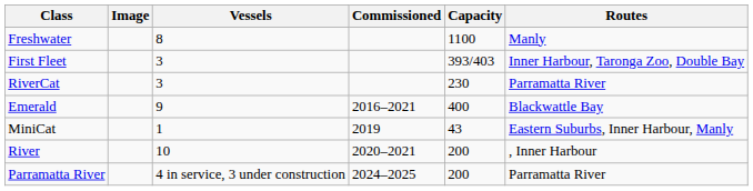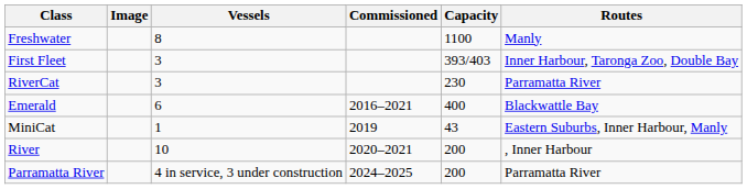Emerald | Vessels: 9 -> 6
